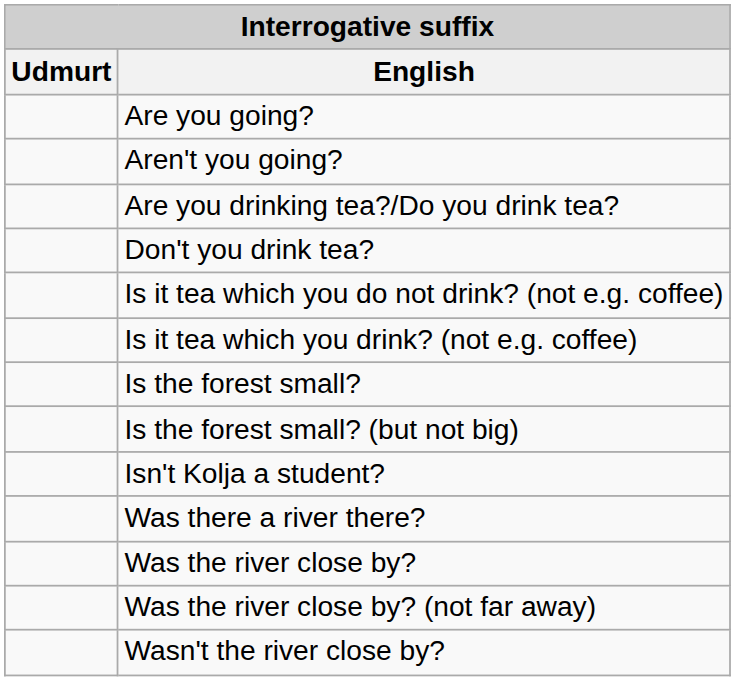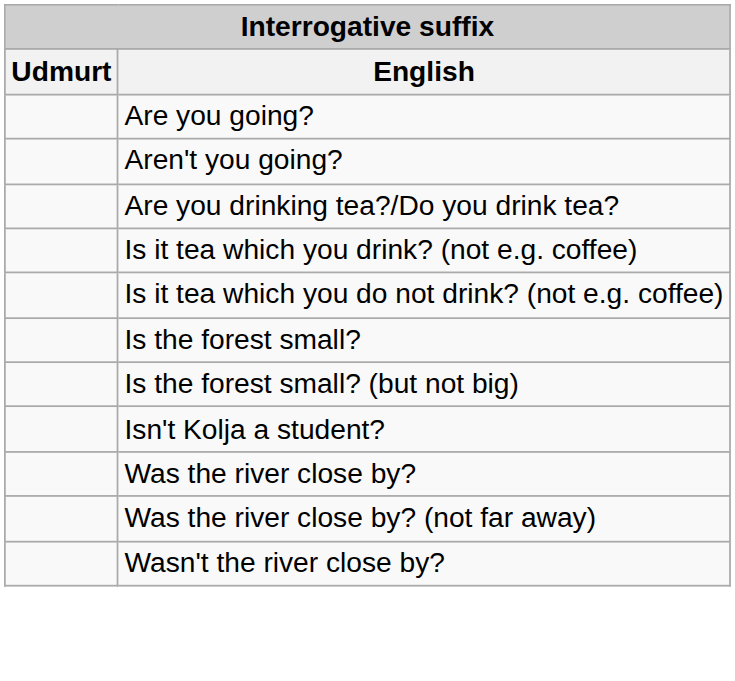- row: Don't you drink tea?
rows swapped: Is it tea which you drink? (not e.g. coffee) <-> Is it tea which you do not drink? (not e.g. coffee)
- row: Was there a river there?
